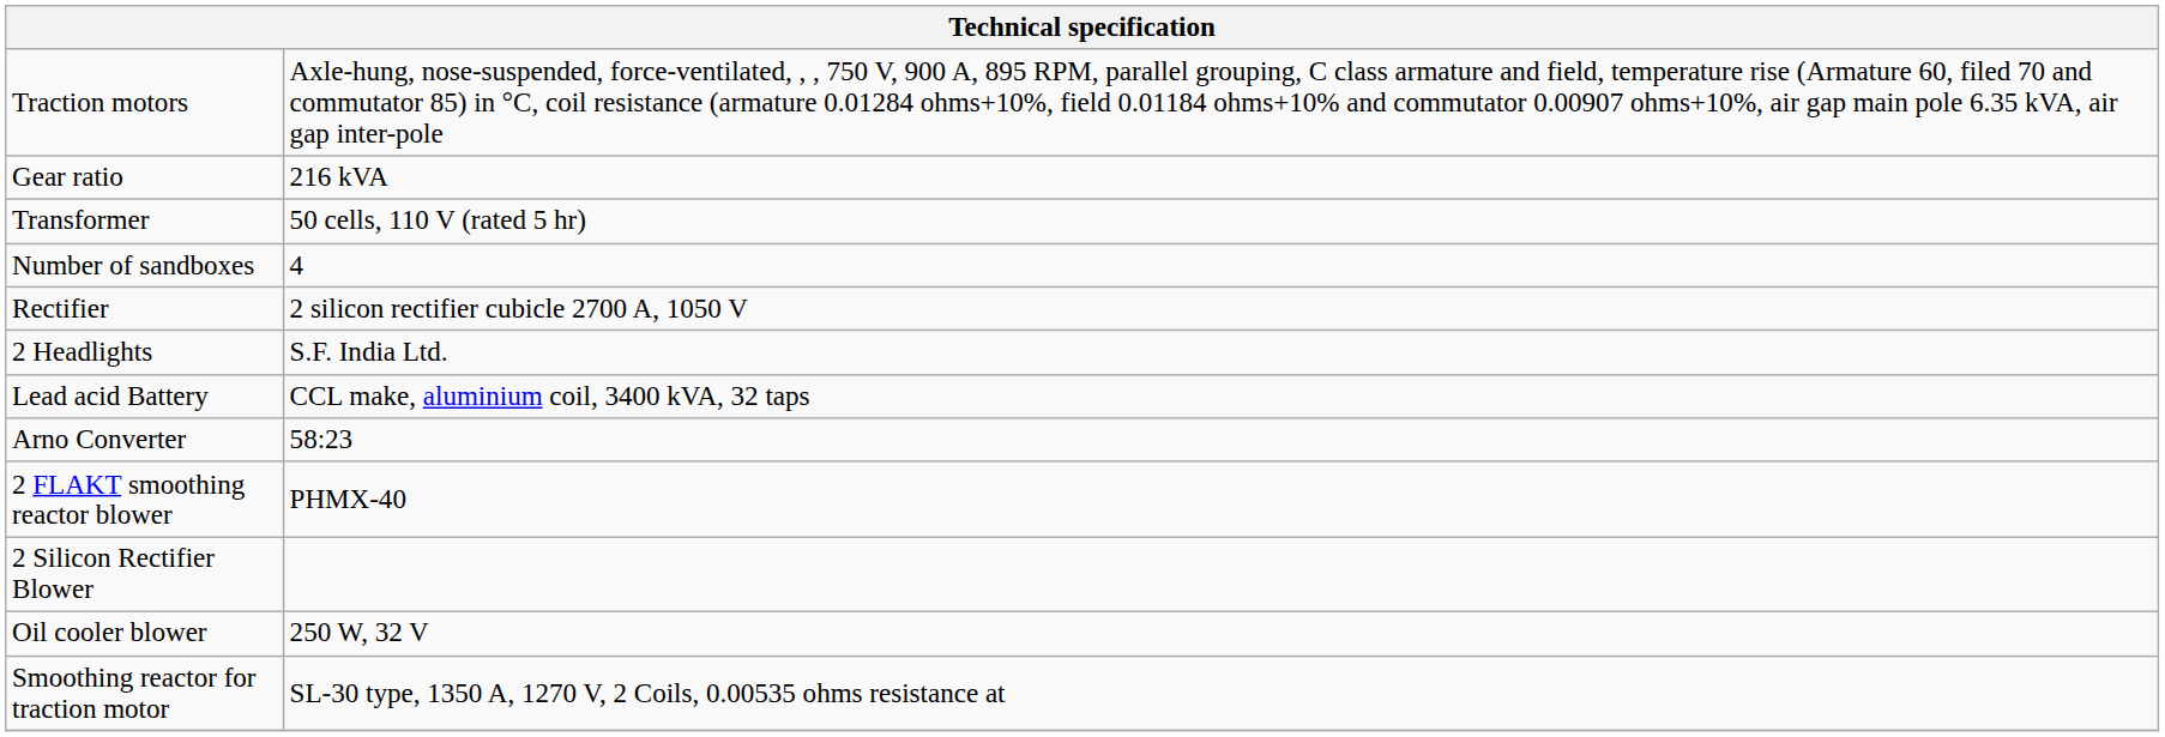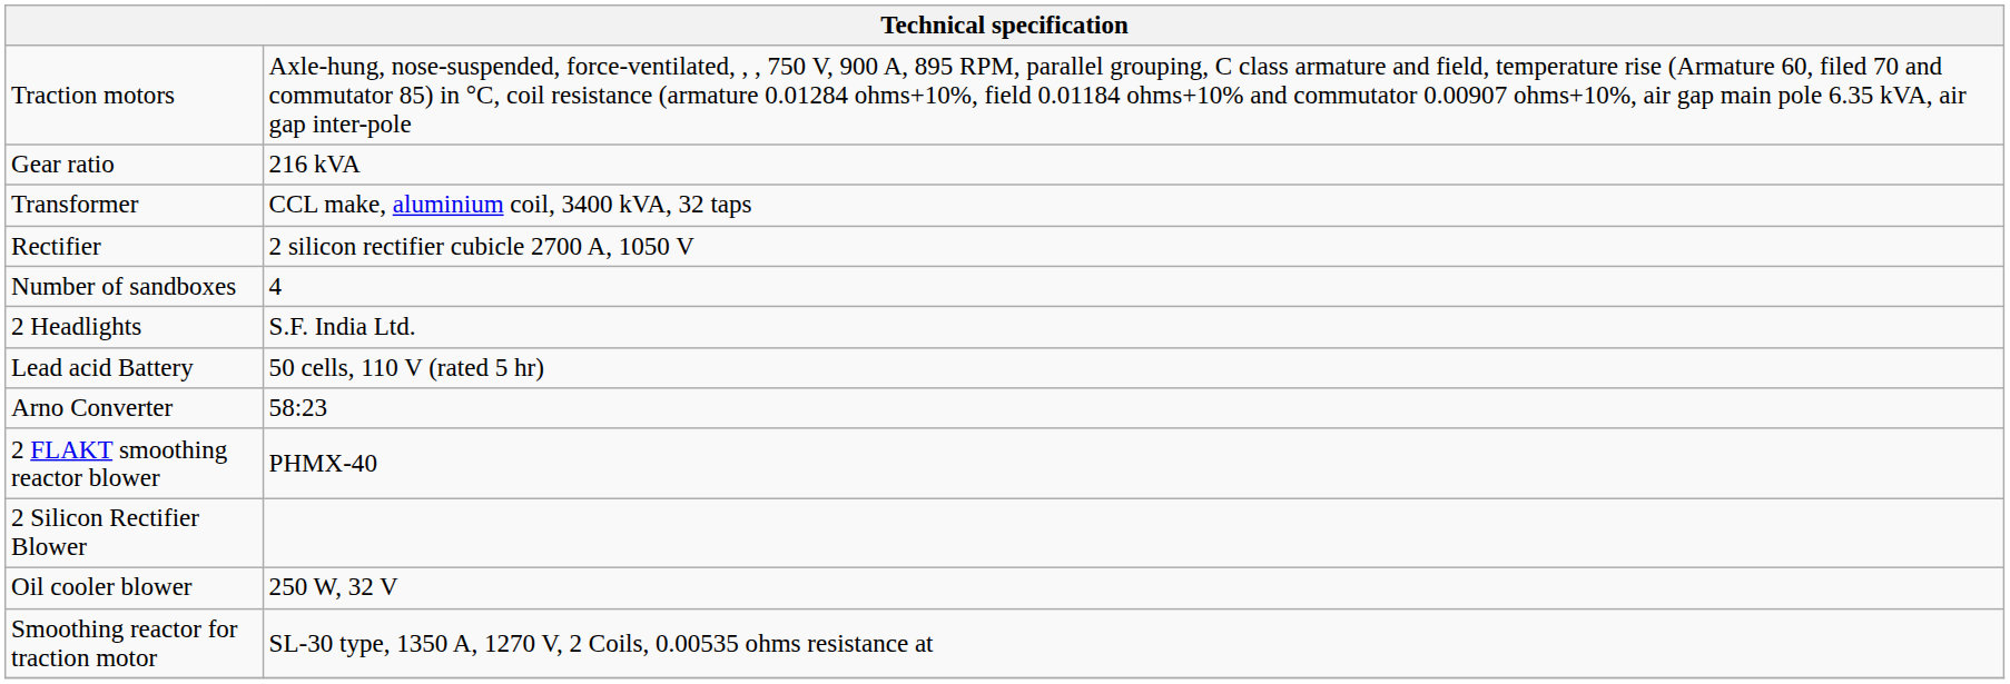Transformer | column 2: 50 cells, 110 V (rated 5 hr) -> CCL make, aluminium coil, 3400 kVA, 32 taps
rows swapped: Rectifier <-> Number of sandboxes
Lead acid Battery | column 2: CCL make, aluminium coil, 3400 kVA, 32 taps -> 50 cells, 110 V (rated 5 hr)
